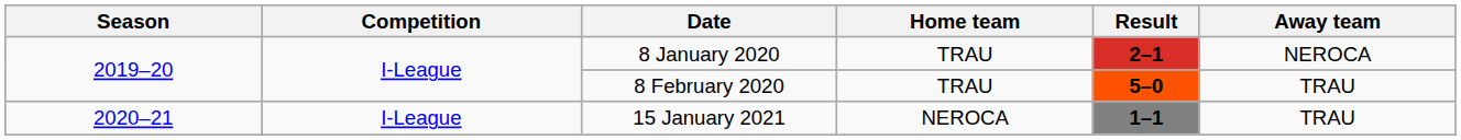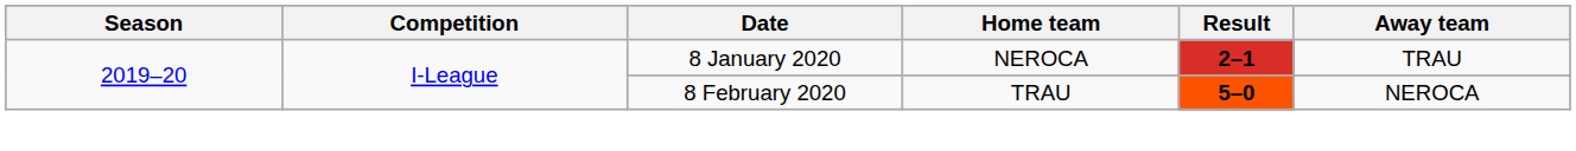8 January 2020 | Home team: TRAU -> NEROCA
8 January 2020 | Away team: NEROCA -> TRAU
8 February 2020 | Away team: TRAU -> NEROCA
- row: 2020–21 | I-League | 15 January 2021 | NEROCA | 1–1 | TRAU
